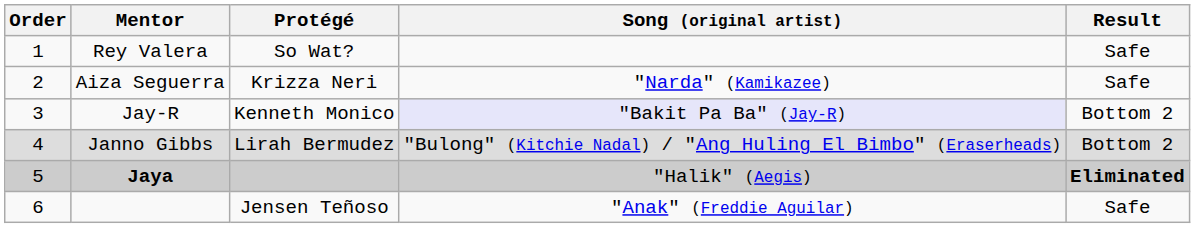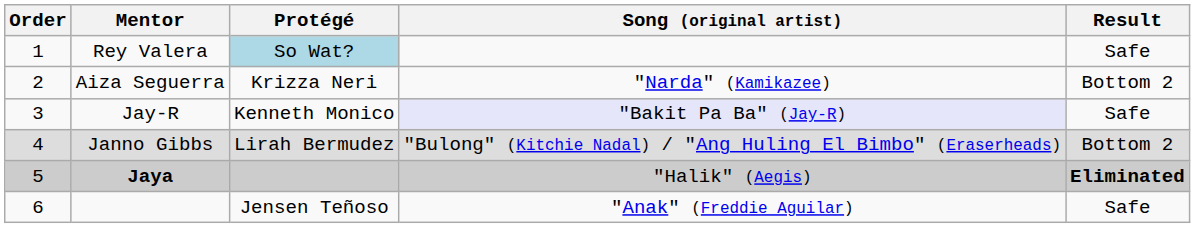Rey Valera | Protégé: no background -> lightblue background
Aiza Seguerra | Result: Safe -> Bottom 2
Jay-R | Result: Bottom 2 -> Safe
